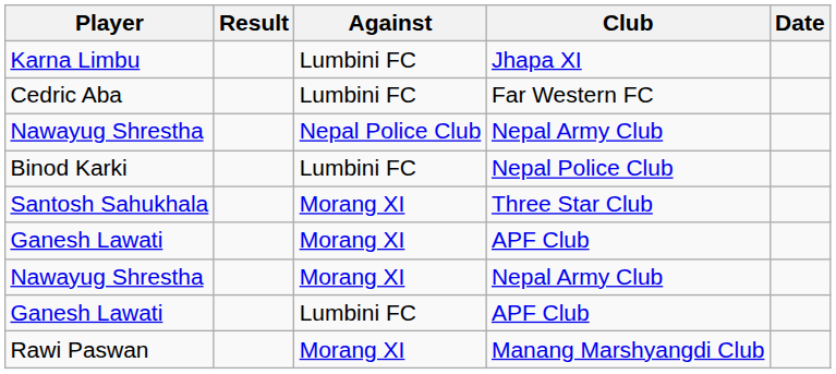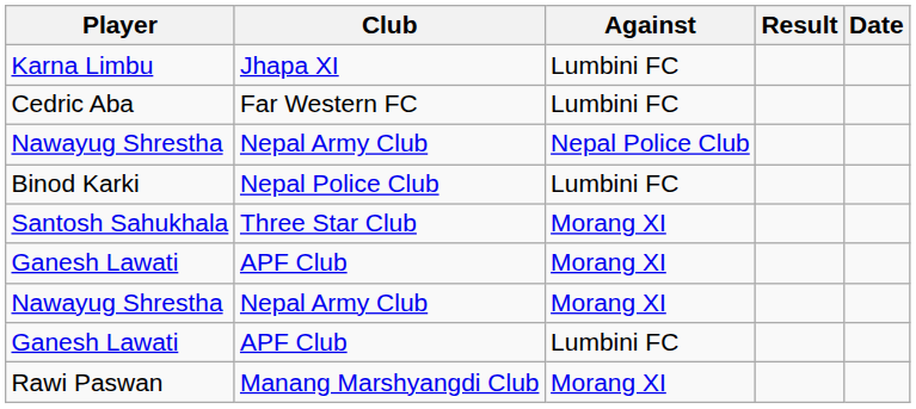columns swapped: Club <-> Result
